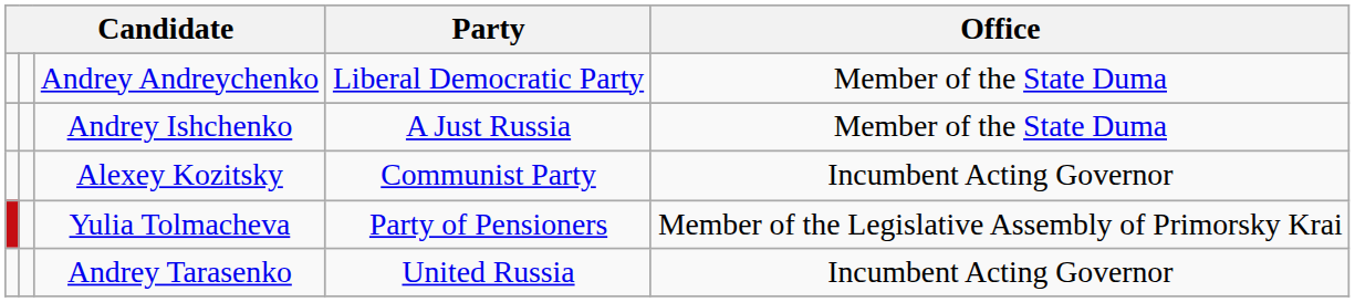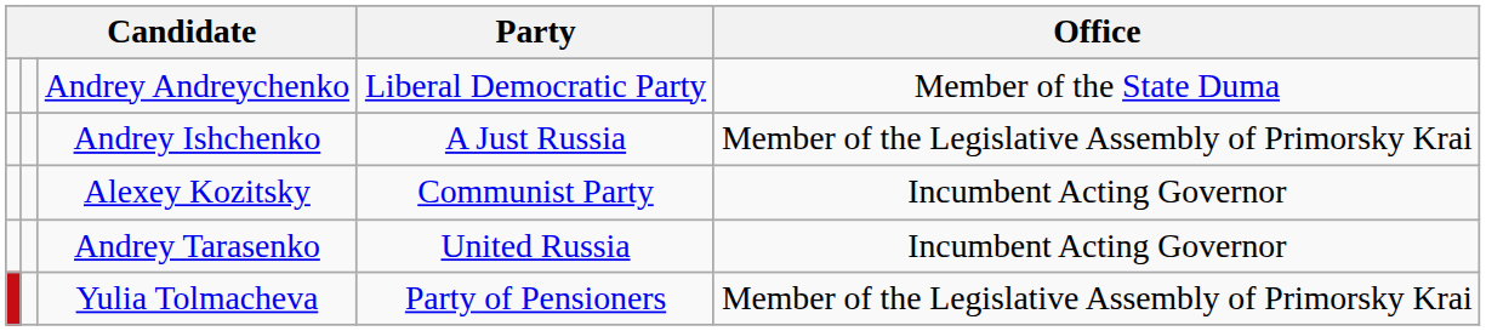Andrey Ishchenko | Office: Member of the State Duma -> Member of the Legislative Assembly of Primorsky Krai
rows swapped: Andrey Tarasenko <-> Yulia Tolmacheva
